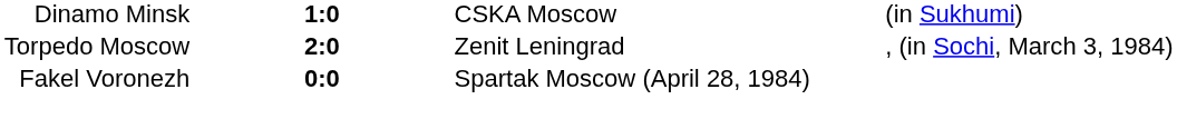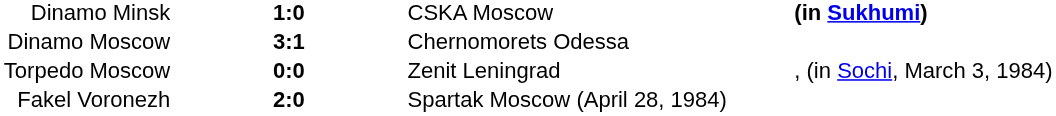Dinamo Minsk | column 4: normal -> bold
+ row: Dinamo Moscow | 3:1 | Chernomorets Odessa
Torpedo Moscow | column 2: 2:0 -> 0:0
Fakel Voronezh | column 2: 0:0 -> 2:0
